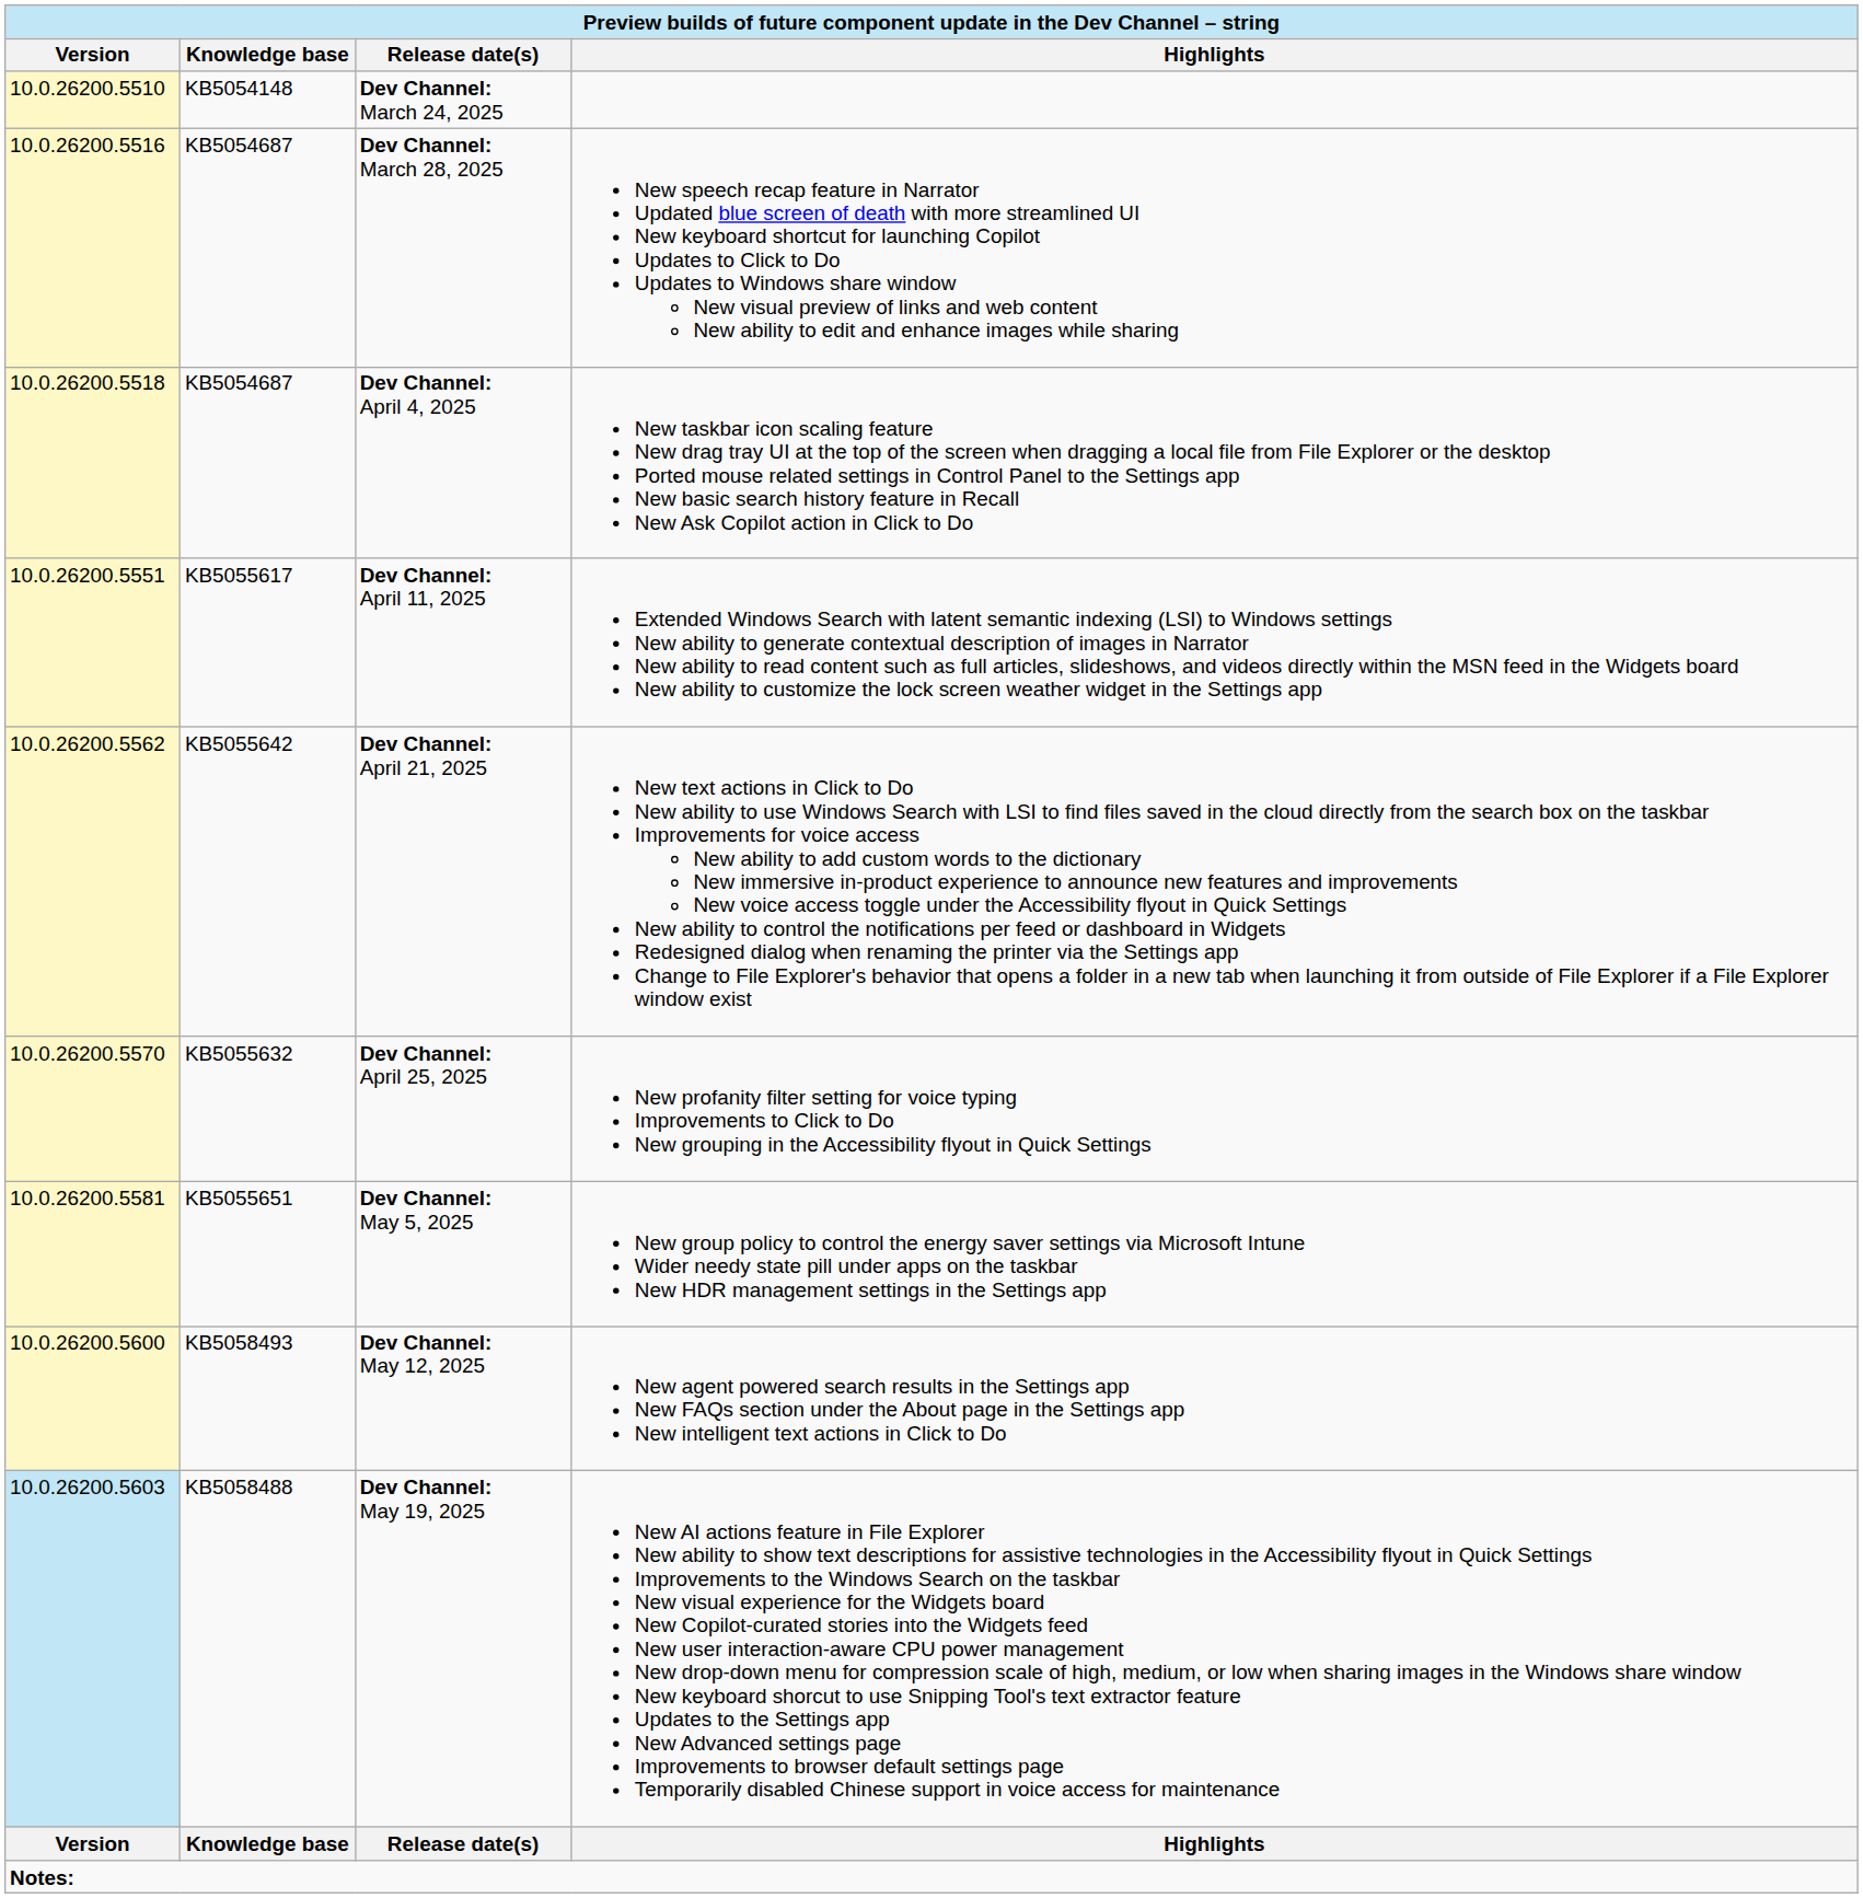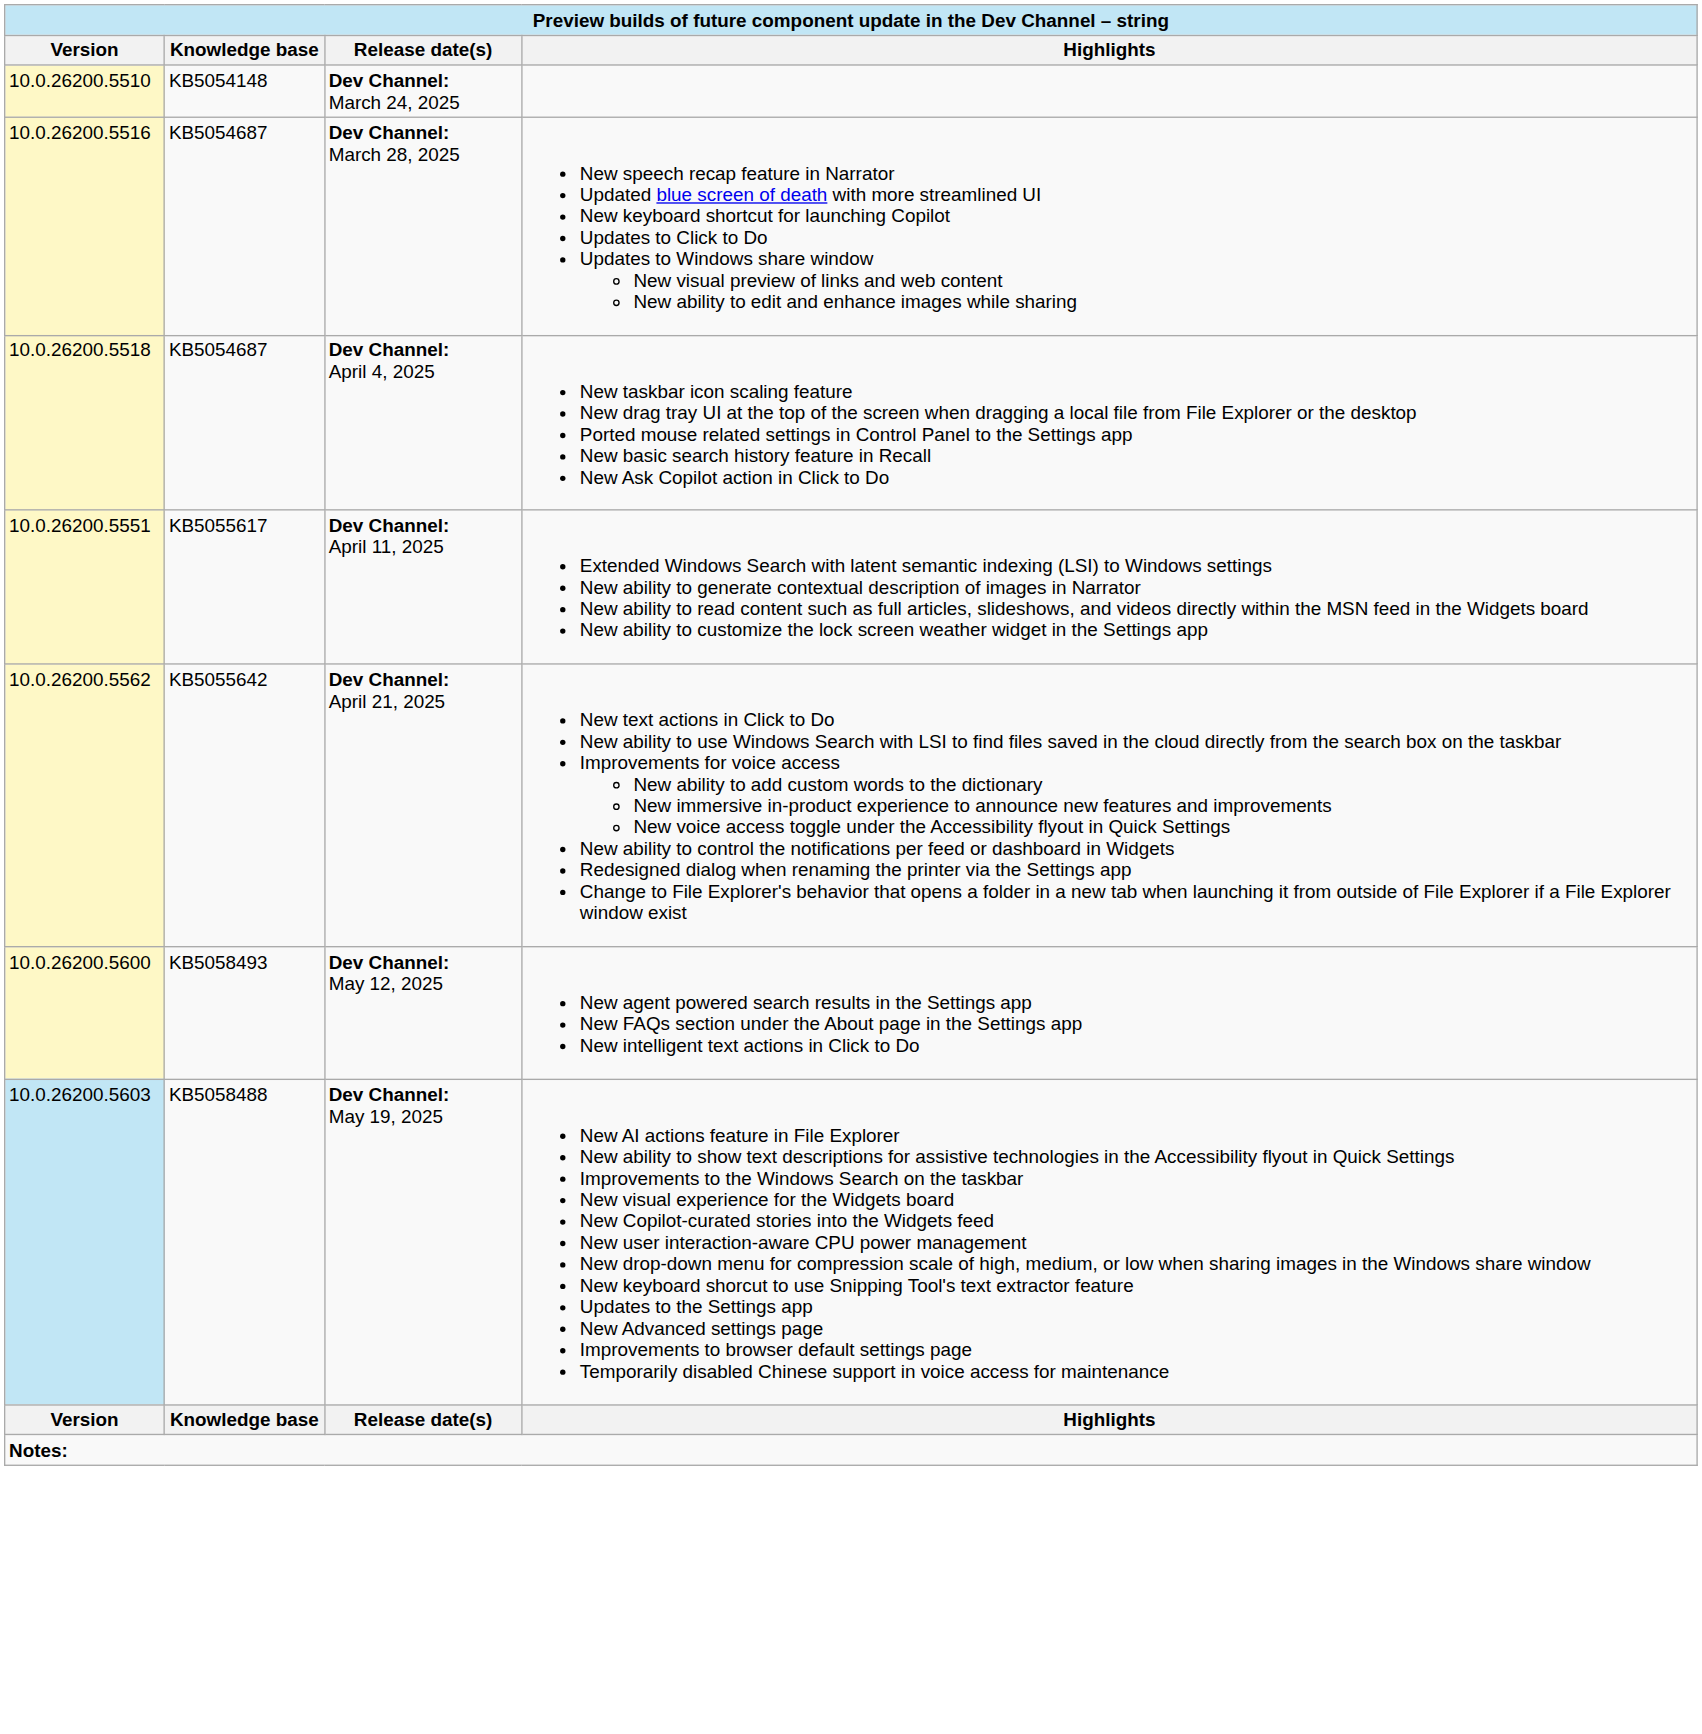- row: 10.0.26200.5570 | KB5055632 | Dev Channel: April 25, 2025 | New profanity filter setting for voice typing Improvements to Click to Do New grouping in the Accessibility flyout in Quick Settings
- row: 10.0.26200.5581 | KB5055651 | Dev Channel: May 5, 2025 | New group policy to control the energy saver settings via Microsoft Intune Wider needy state pill under apps on the taskbar New HDR management settings in the Settings app
